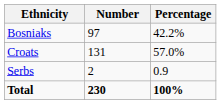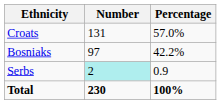rows swapped: Croats <-> Bosniaks
Serbs | Number: no background -> paleturquoise background
